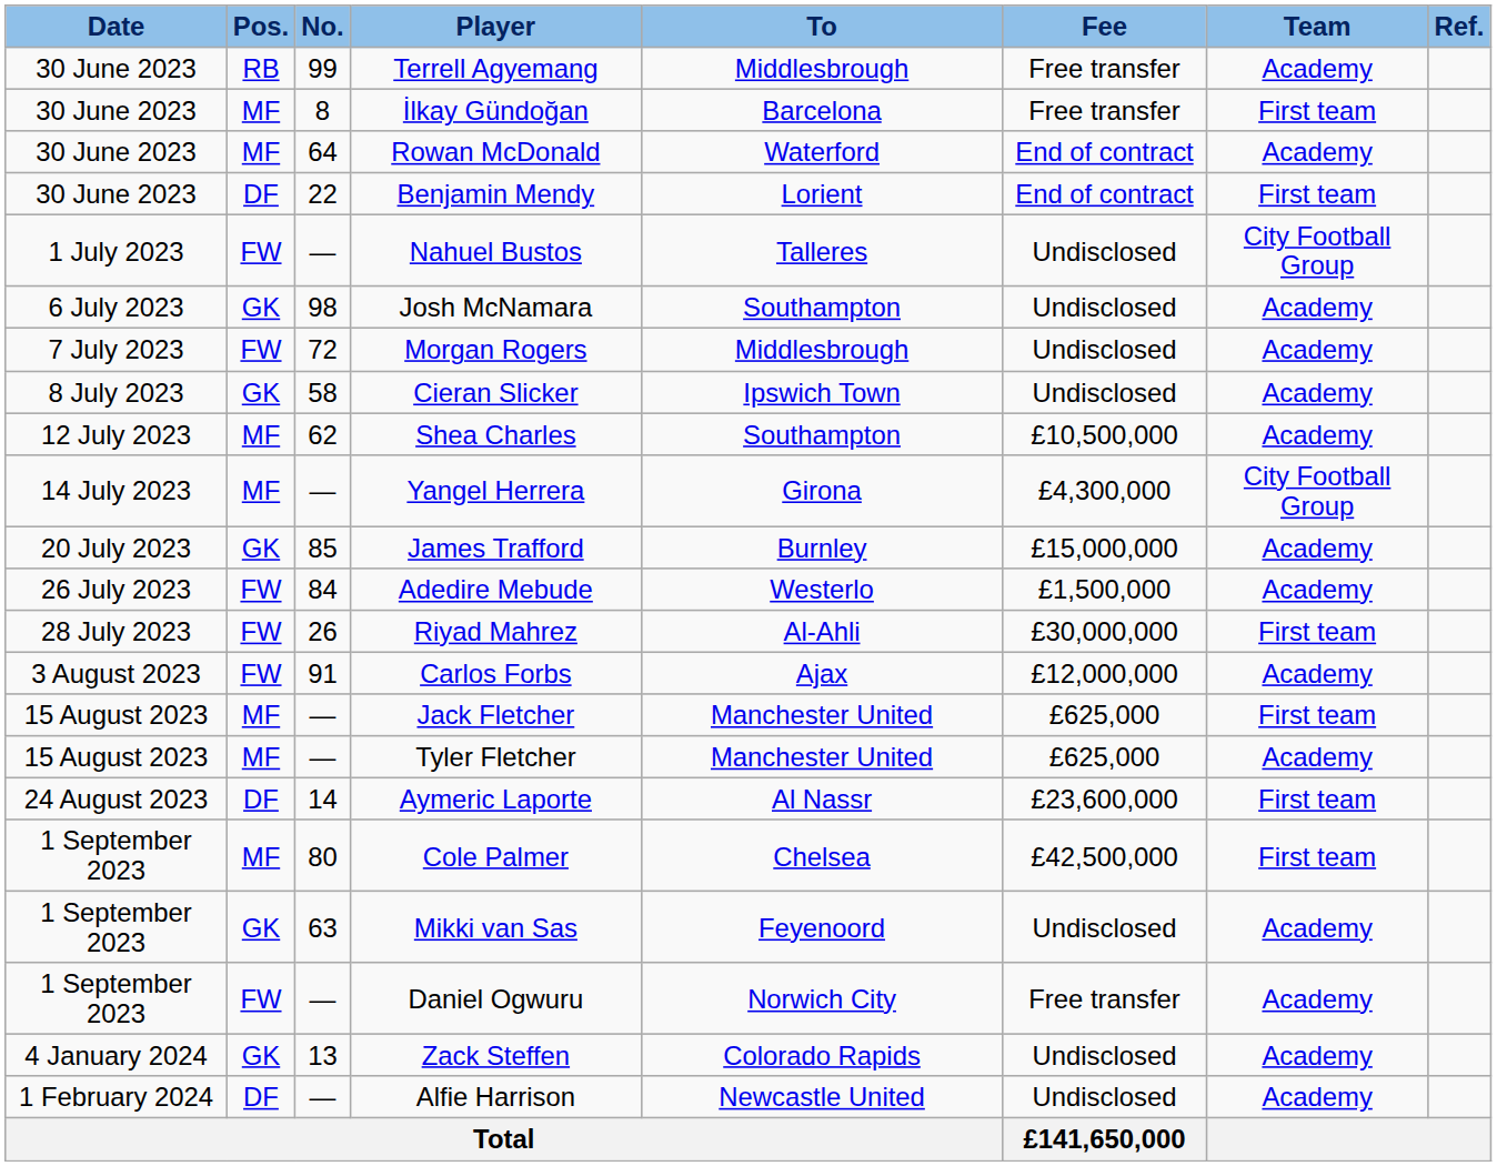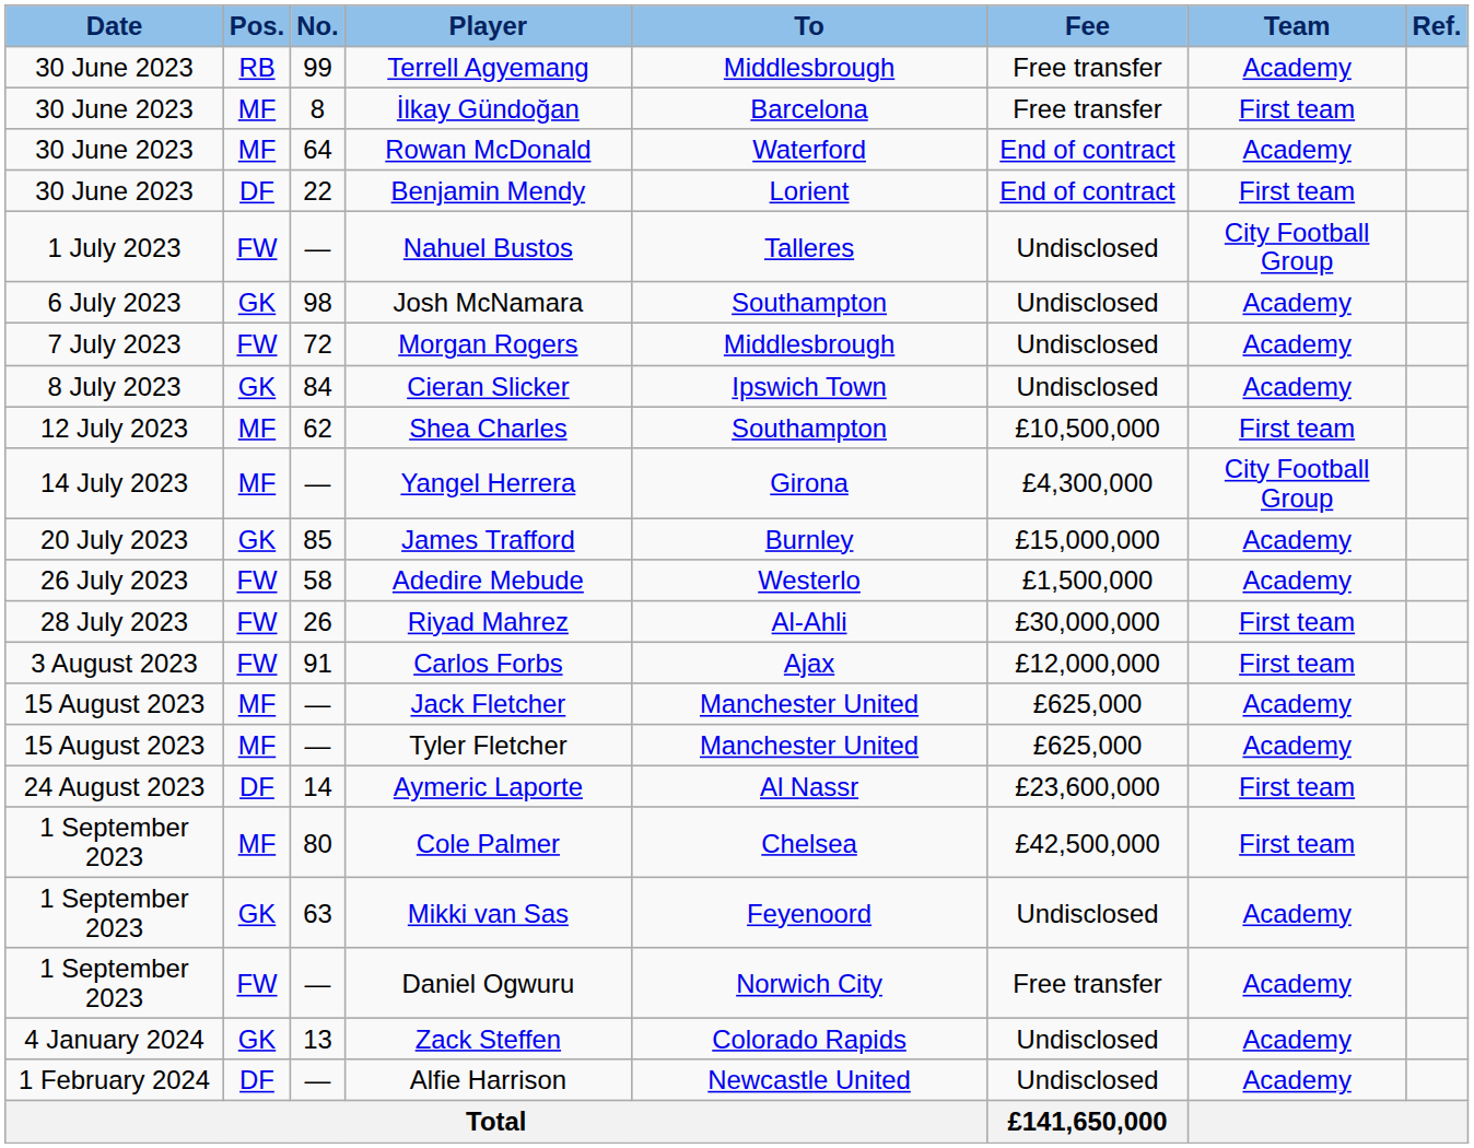Cieran Slicker | No.: 58 -> 84
Shea Charles | Team: Academy -> First team
Adedire Mebude | No.: 84 -> 58
Carlos Forbs | Team: Academy -> First team
Jack Fletcher | Team: First team -> Academy
